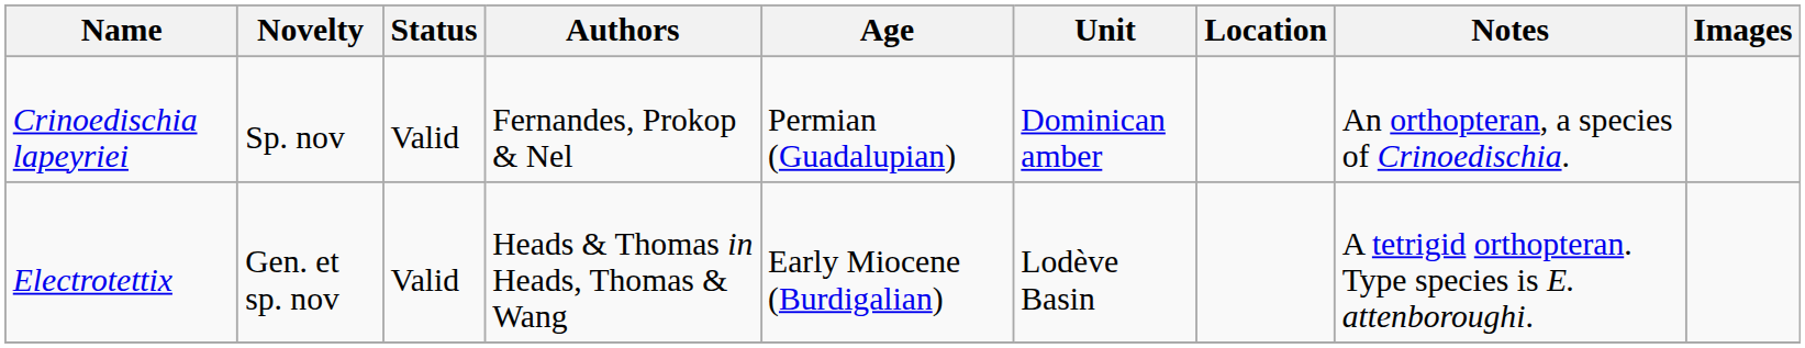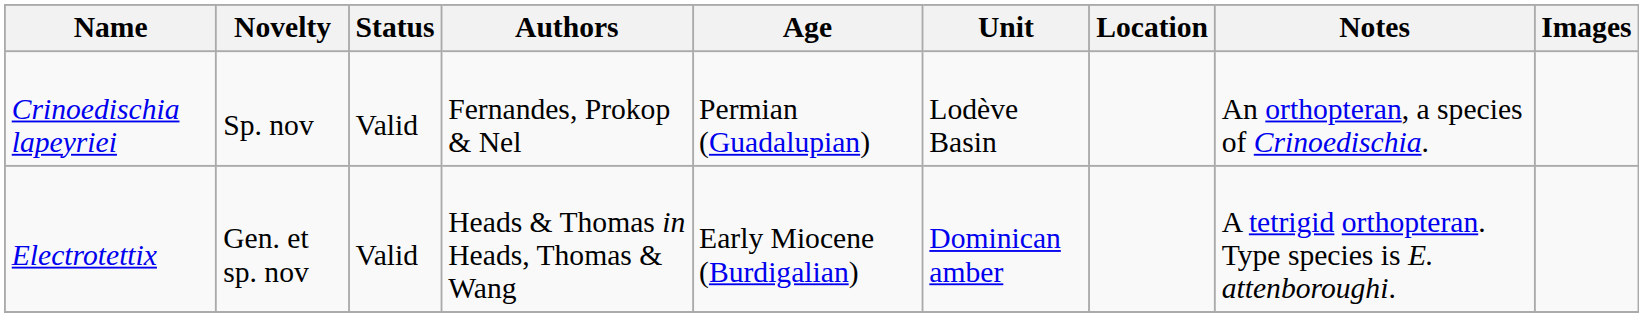Crinoedischia lapeyriei | Unit: Dominican amber -> Lodève Basin
Electrotettix | Unit: Lodève Basin -> Dominican amber
